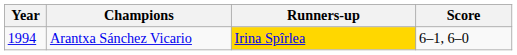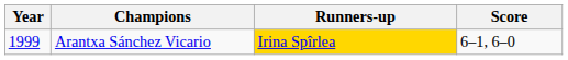Arantxa Sánchez Vicario | Year: 1994 -> 1999
